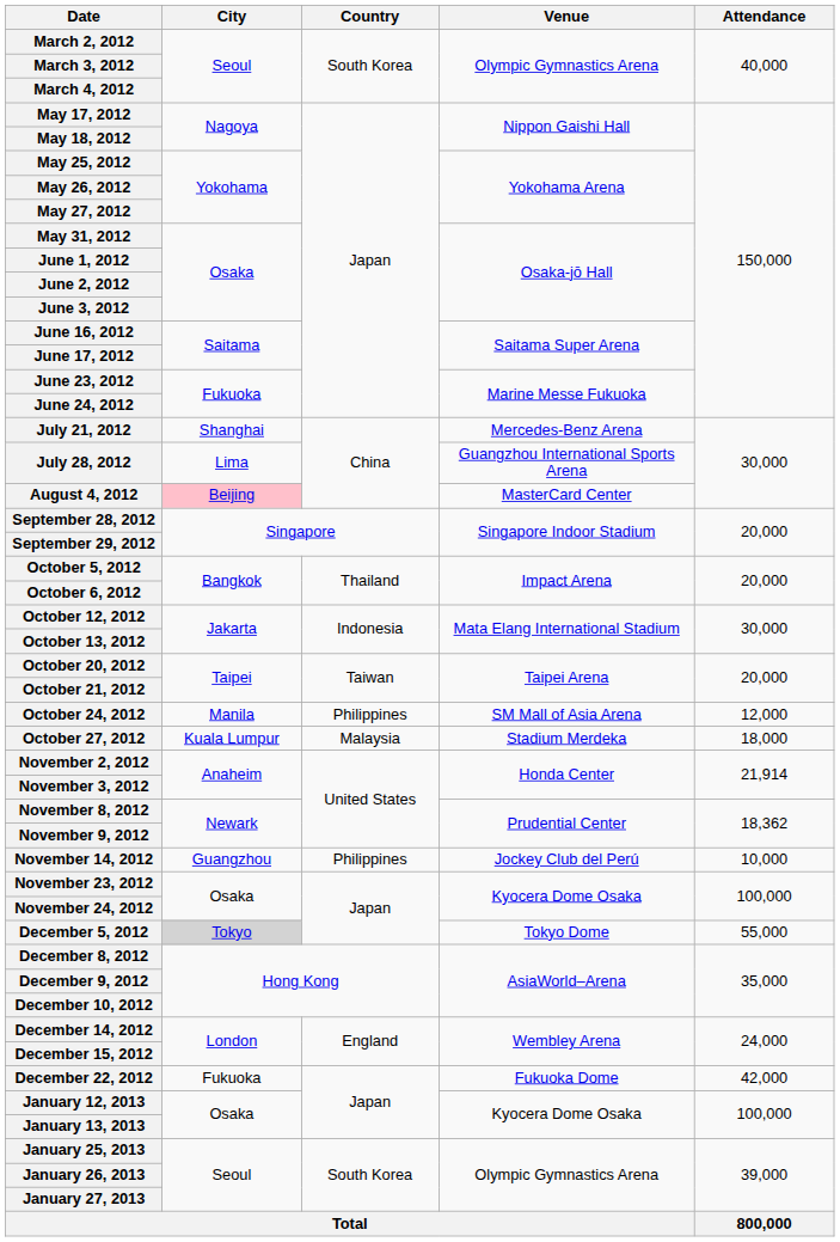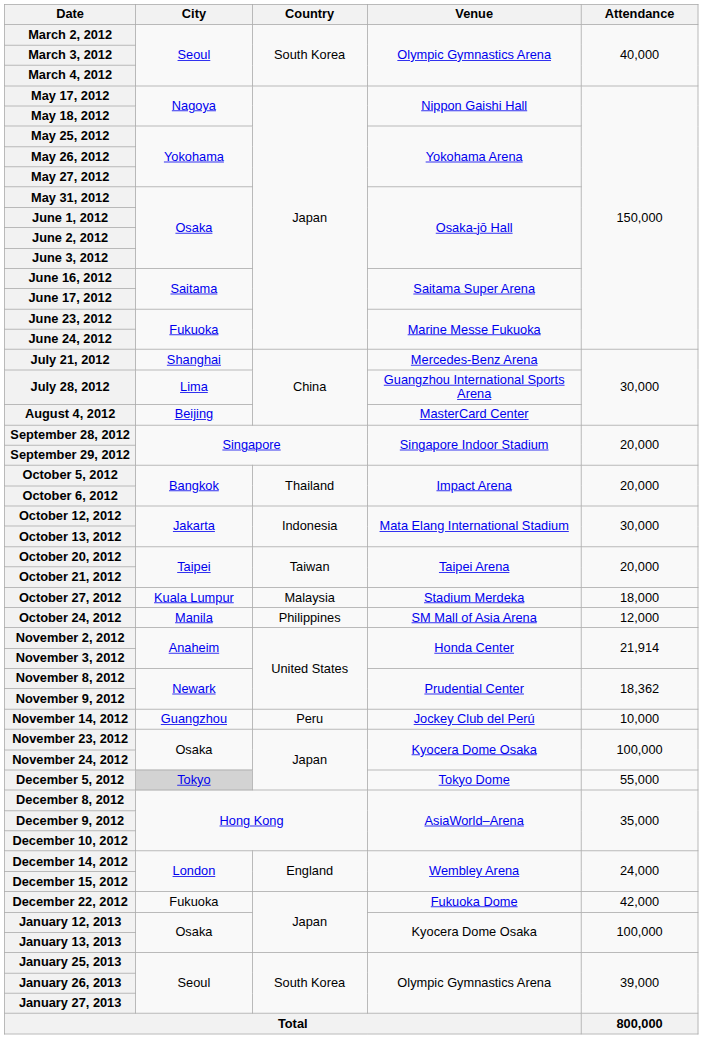August 4, 2012 | City: pink background -> no background
rows swapped: October 24, 2012 <-> October 27, 2012
November 14, 2012 | Country: Philippines -> Peru
